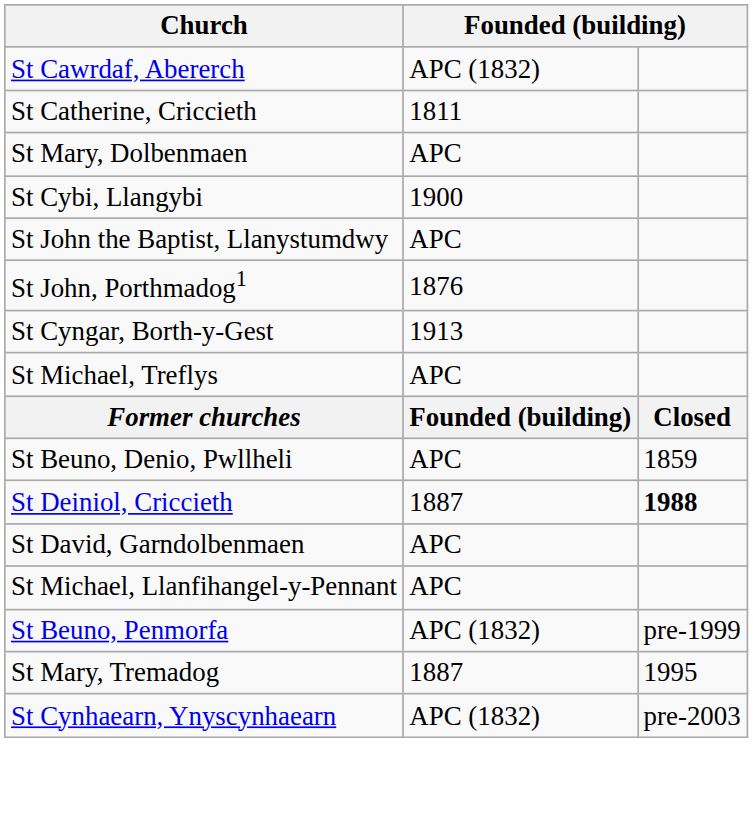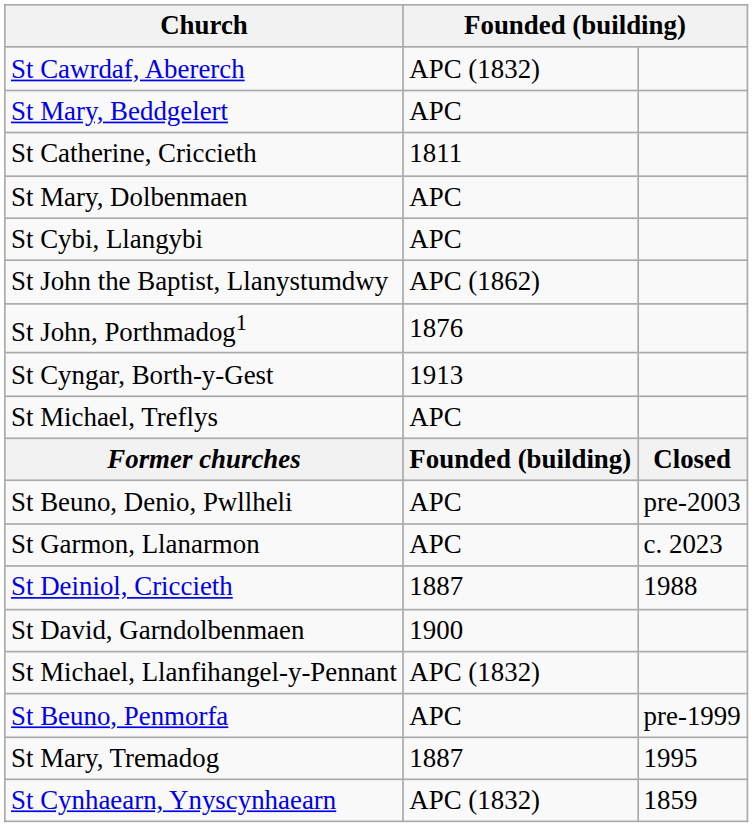+ row: St Mary, Beddgelert | APC
St Cybi, Llangybi | column 2: 1900 -> APC
St John the Baptist, Llanystumdwy | column 2: APC -> APC (1862)
St Beuno, Denio, Pwllheli | column 3: 1859 -> pre-2003
+ row: St Garmon, Llanarmon | APC | c. 2023
St Deiniol, Criccieth | column 3: bold -> normal
St David, Garndolbenmaen | column 2: APC -> 1900
St Michael, Llanfihangel-y-Pennant | column 2: APC -> APC (1832)
St Beuno, Penmorfa | column 2: APC (1832) -> APC
St Cynhaearn, Ynyscynhaearn | column 3: pre-2003 -> 1859
